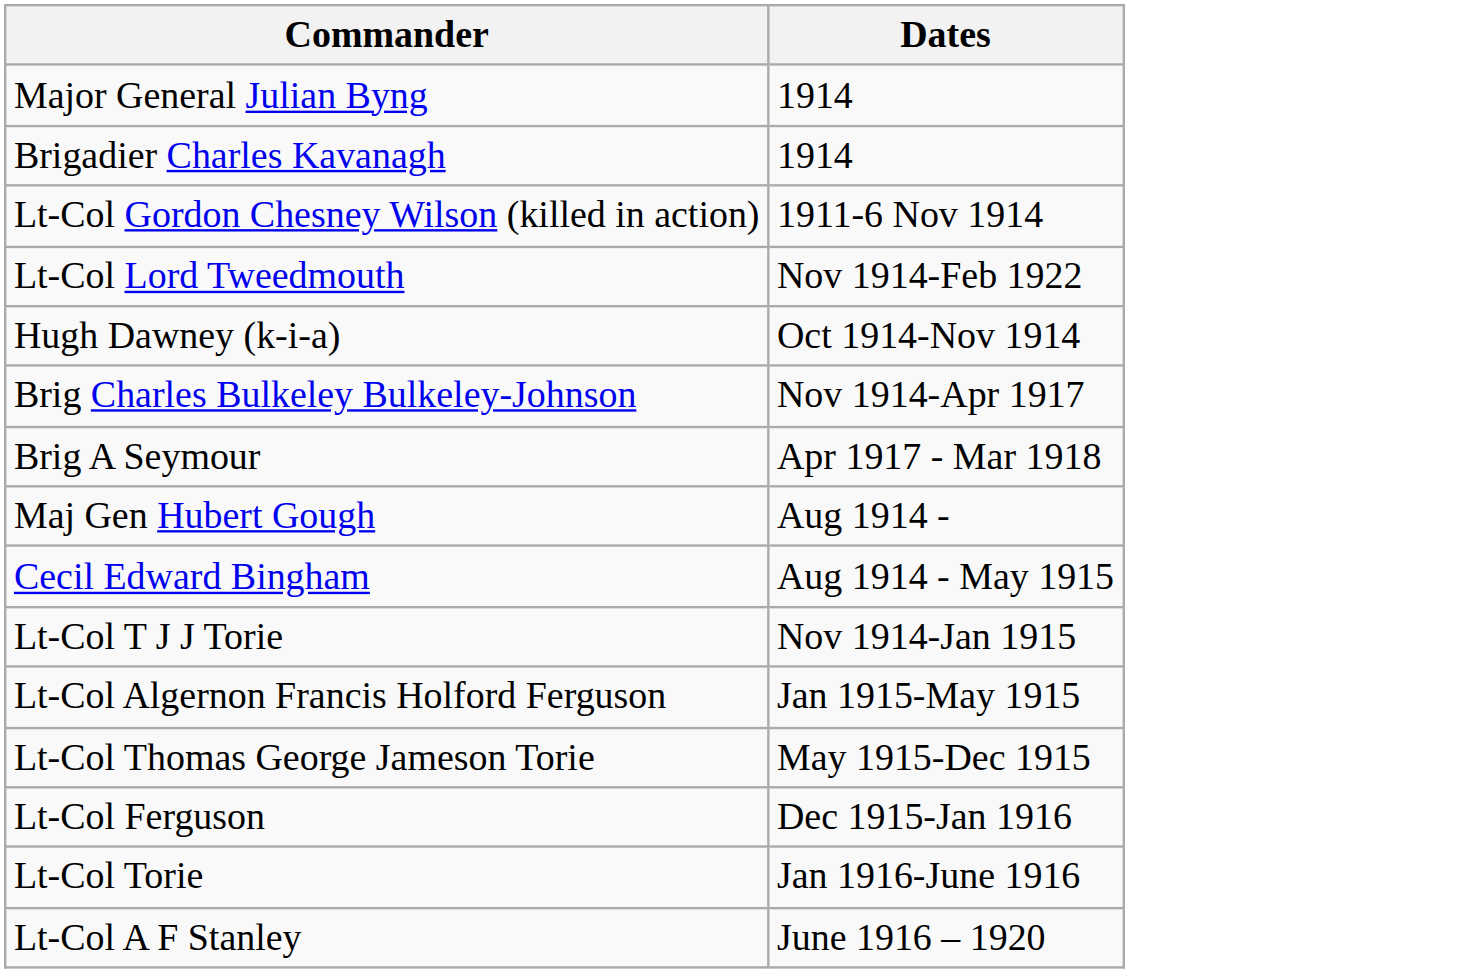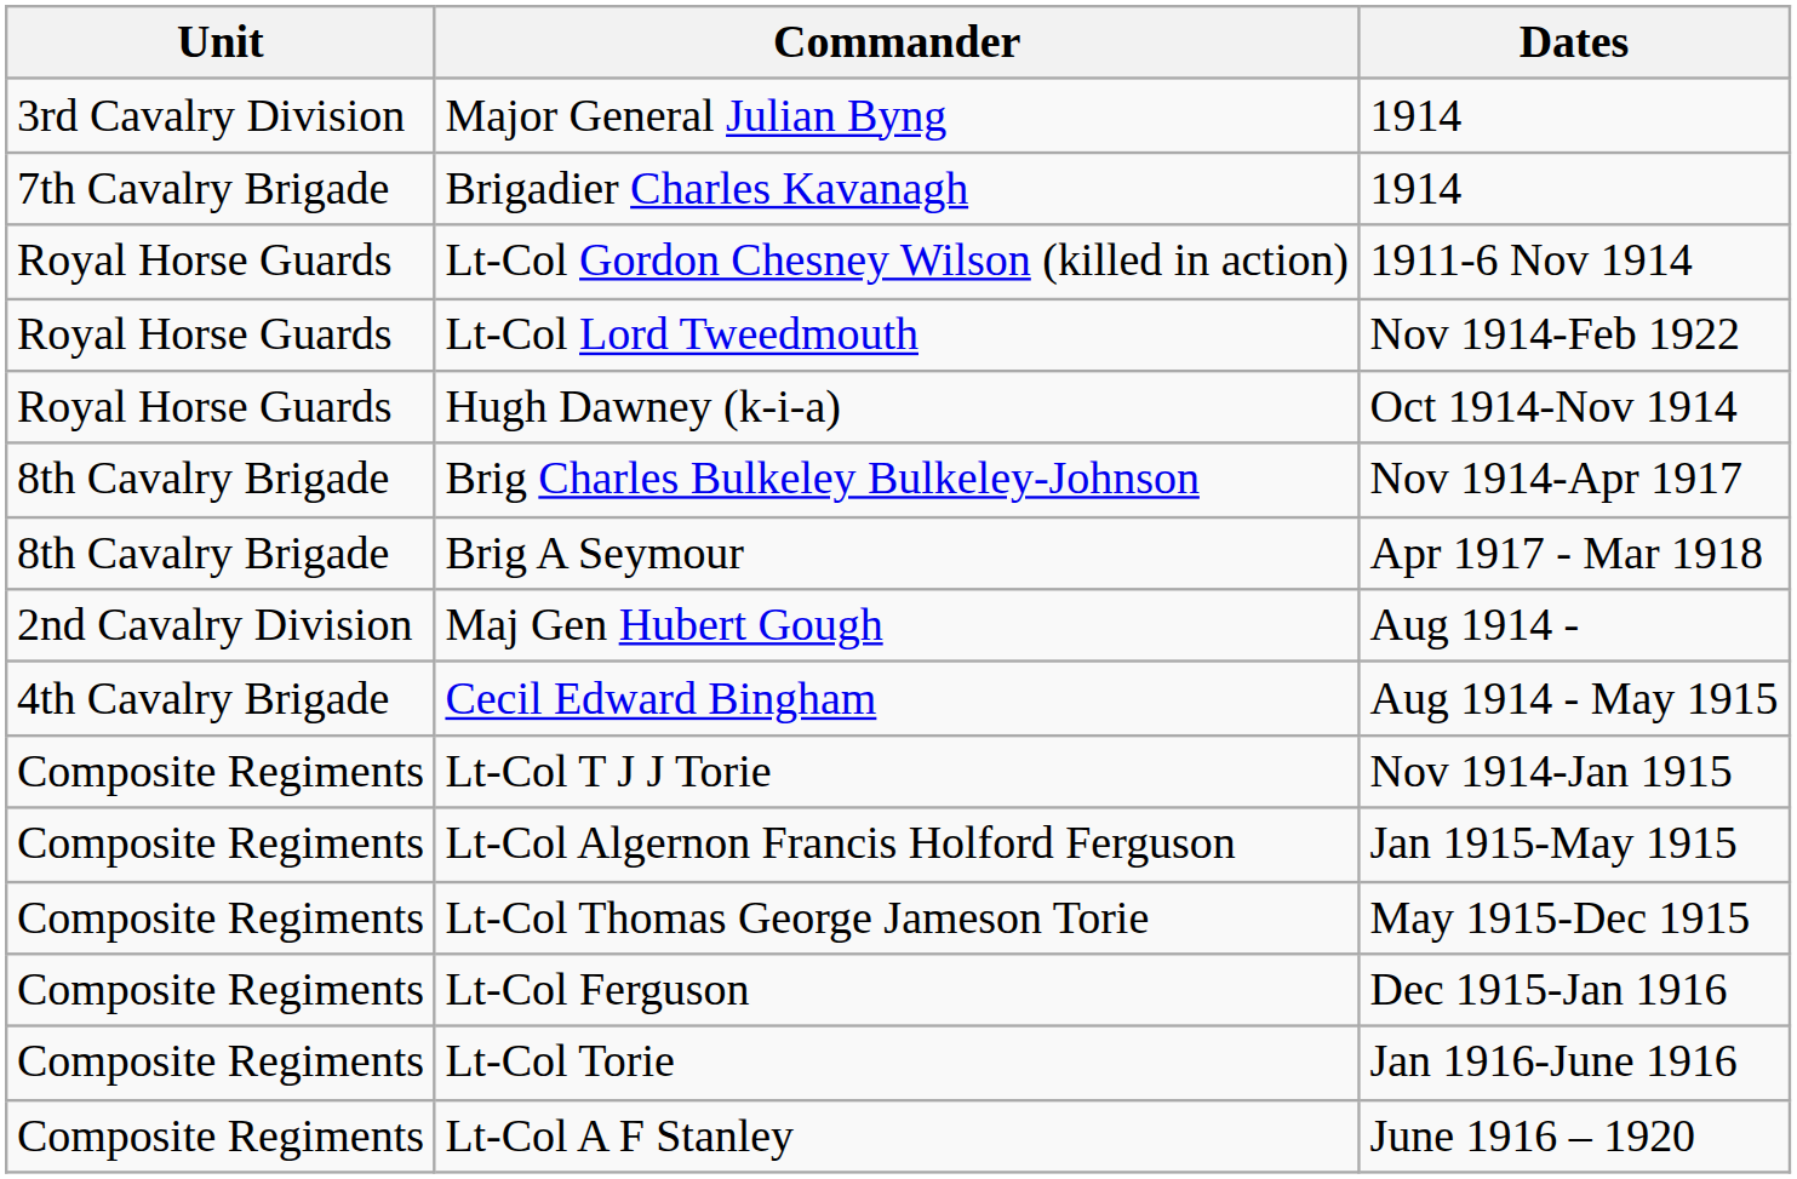+ column: Unit | 3rd Cavalry Division | 7th Cavalry Brigade | Royal Horse Guards | Royal Horse Guards | Royal Horse Guards | 8th Cavalry Brigade | 8th Cavalry Brigade | 2nd Cavalry Division | 4th Cavalry Brigade | Composite Regiments | Composite Regiments | Composite Regiments | Composite Regiments | Composite Regiments | Composite Regiments
